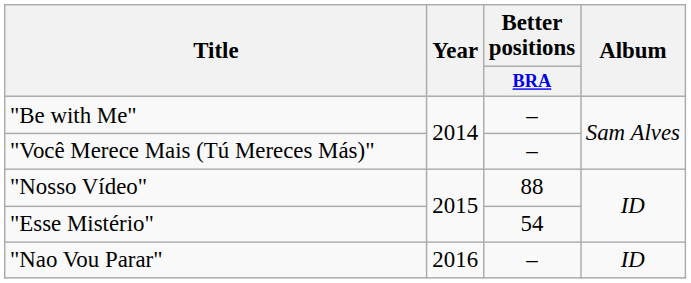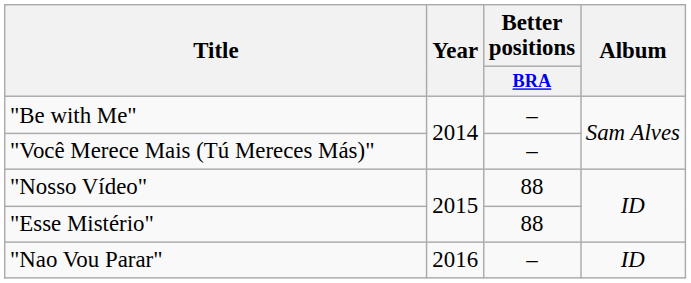"Esse Mistério" | Better positions / BRA: 54 -> 88
